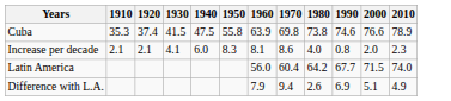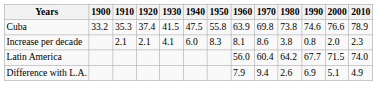+ column: 1900 | 33.2
Increase per decade | 1980: 4.0 -> 3.8
